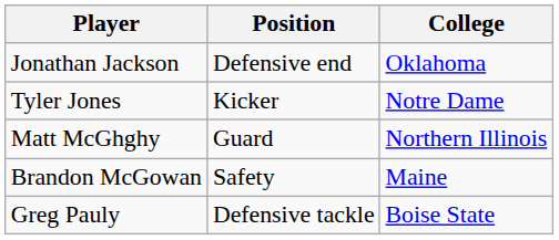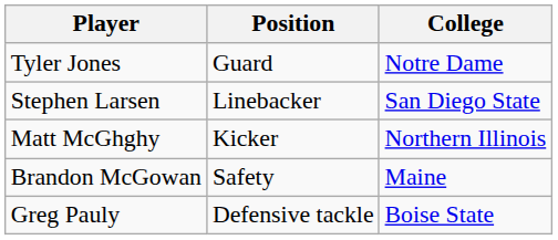- row: Jonathan Jackson | Defensive end | Oklahoma
Tyler Jones | Position: Kicker -> Guard
+ row: Stephen Larsen | Linebacker | San Diego State
Matt McGhghy | Position: Guard -> Kicker
